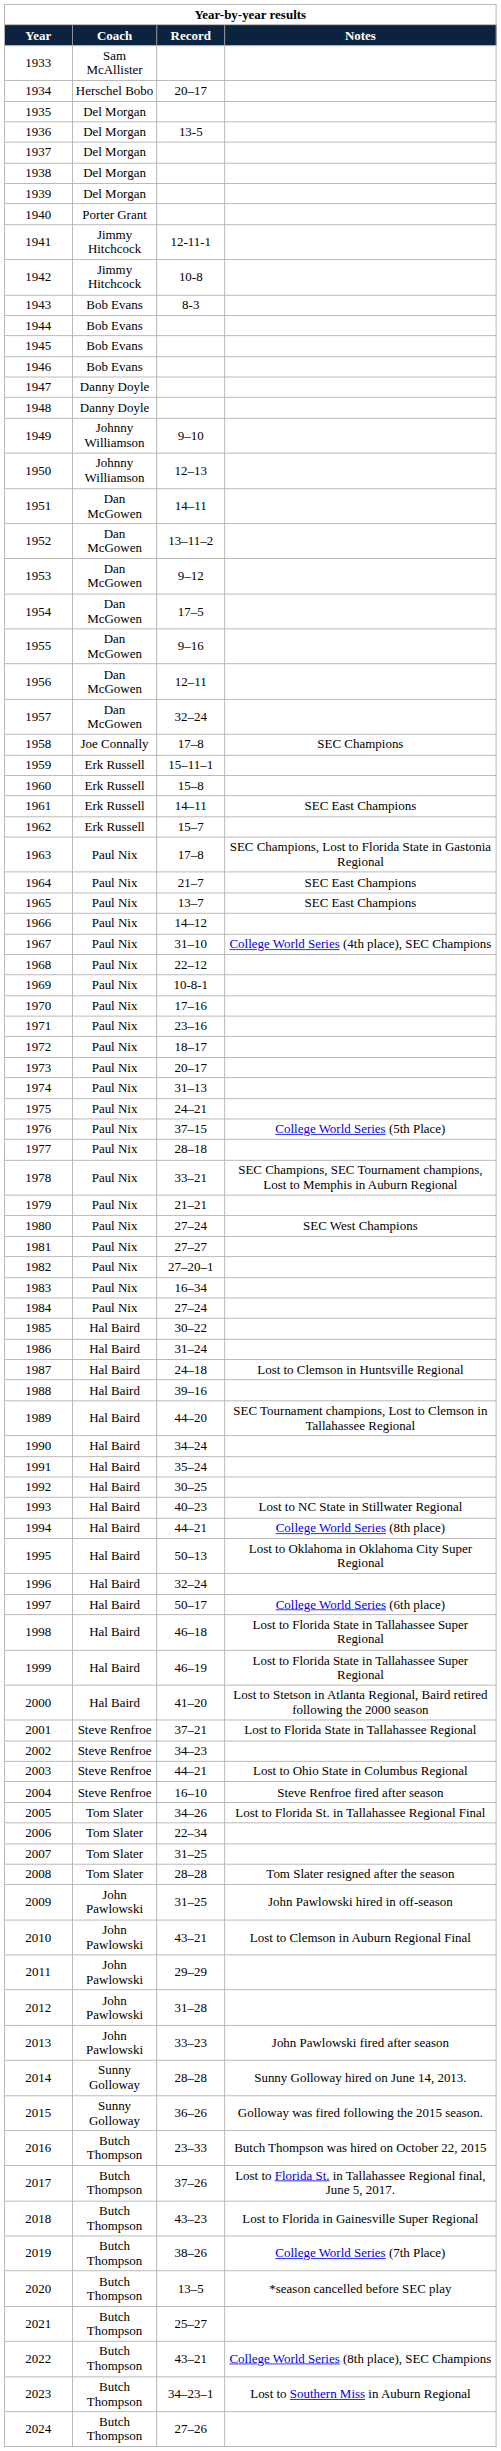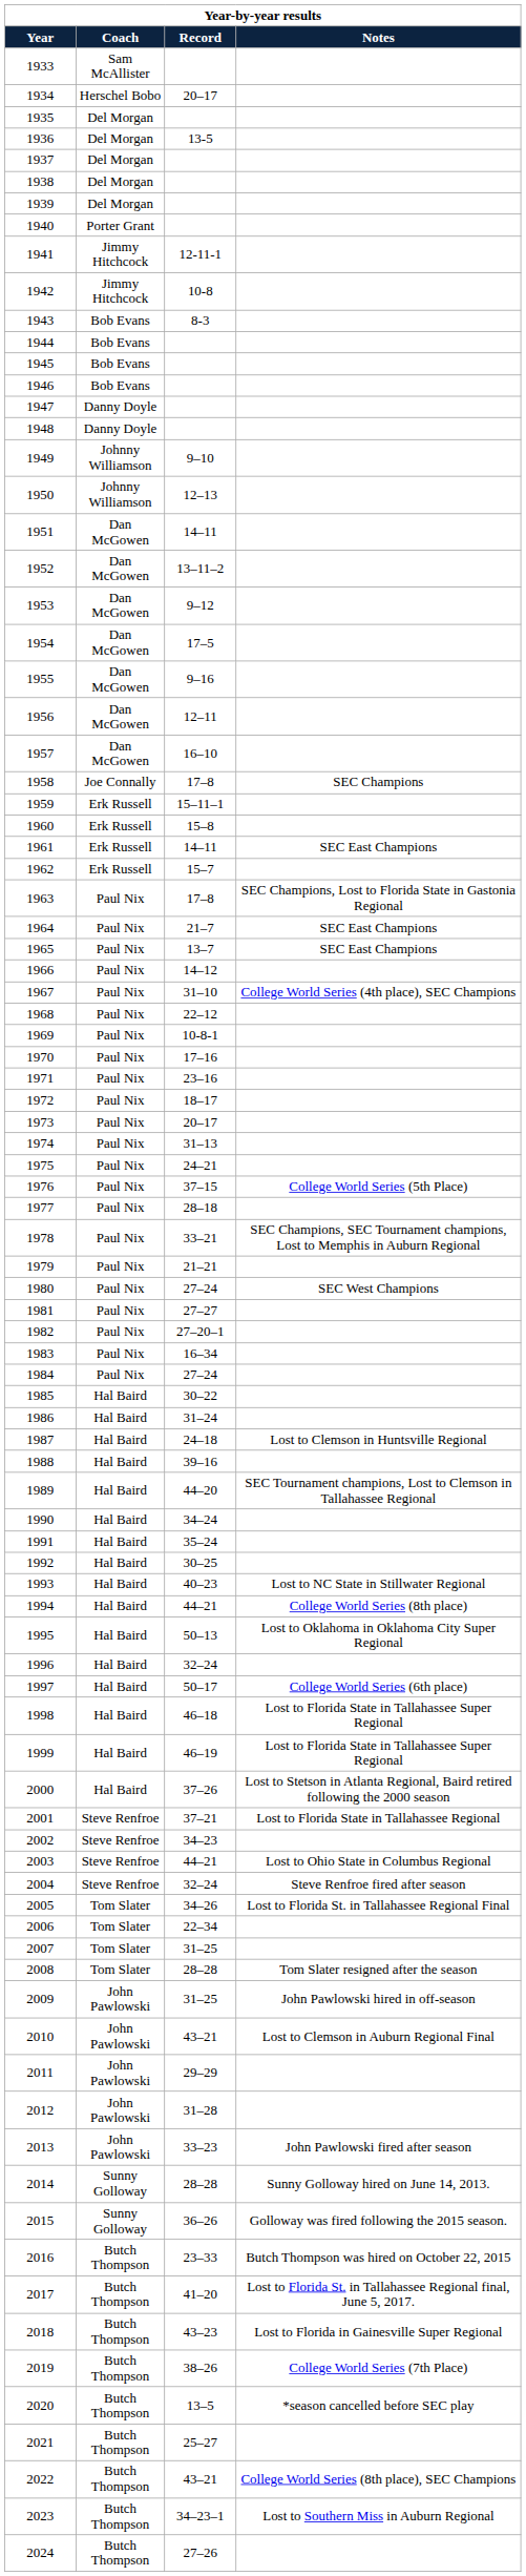1957 | Record: 32–24 -> 16–10
2000 | Record: 41–20 -> 37–26
2004 | Record: 16–10 -> 32–24
2017 | Record: 37–26 -> 41–20
